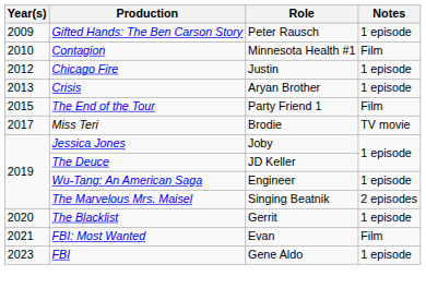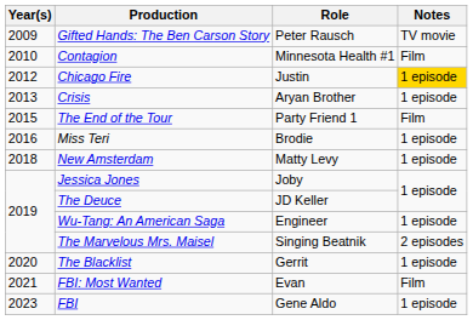Gifted Hands: The Ben Carson Story | Notes: 1 episode -> TV movie
Chicago Fire | Notes: no background -> gold background
Miss Teri | Year(s): 2017 -> 2016
Miss Teri | Notes: TV movie -> 1 episode
+ row: 2018 | New Amsterdam | Matty Levy | 1 episode
